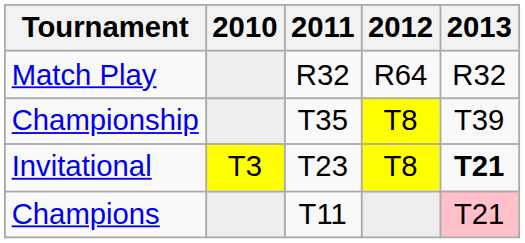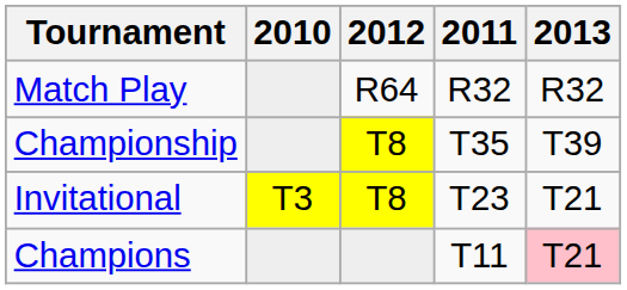columns swapped: 2011 <-> 2012
Invitational | 2013: bold -> normal
